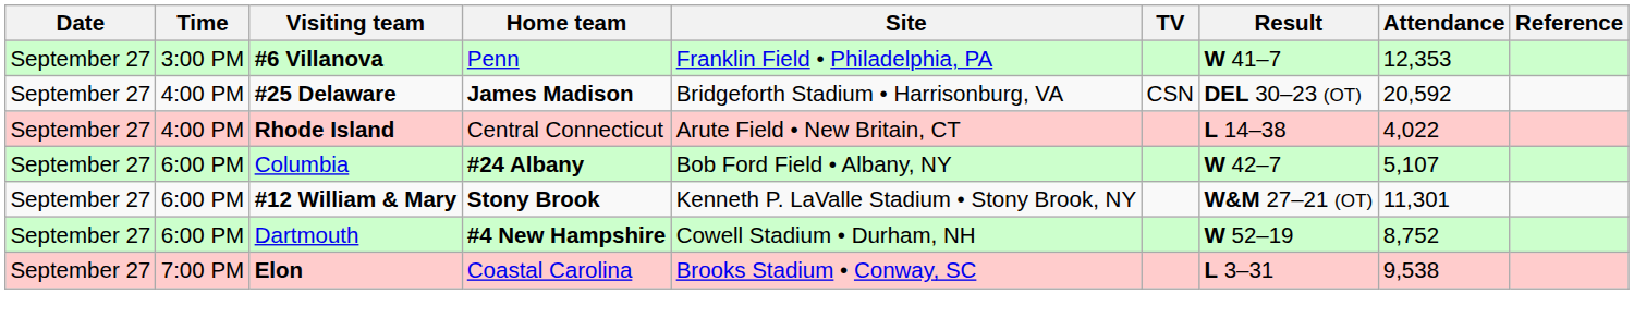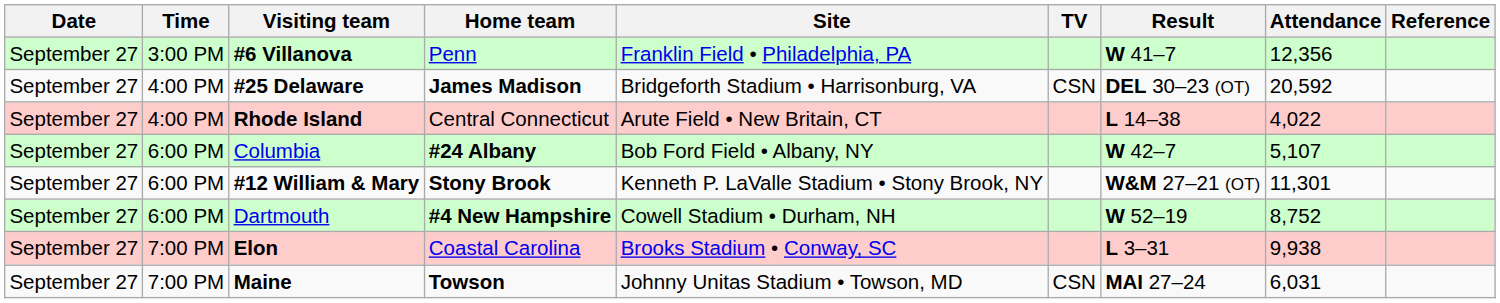#6 Villanova | Attendance: 12,353 -> 12,356
Elon | Attendance: 9,538 -> 9,938
+ row: September 27 | 7:00 PM | Maine | Towson | Johnny Unitas Stadium • Towson, MD | CSN | MAI 27–24 | 6,031
